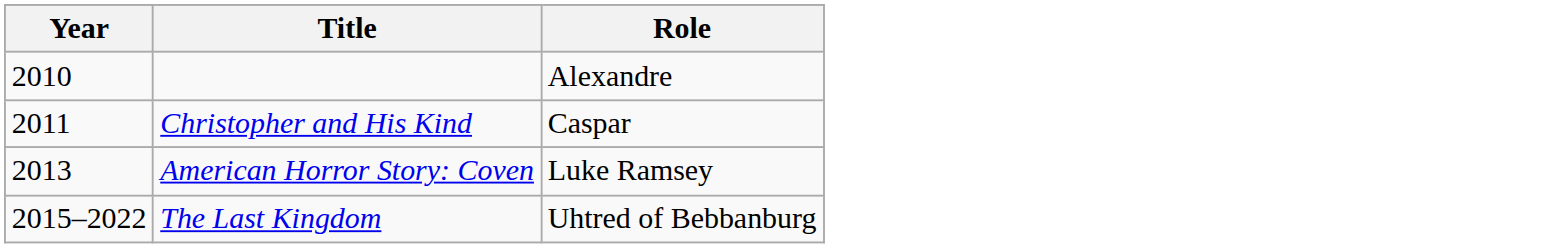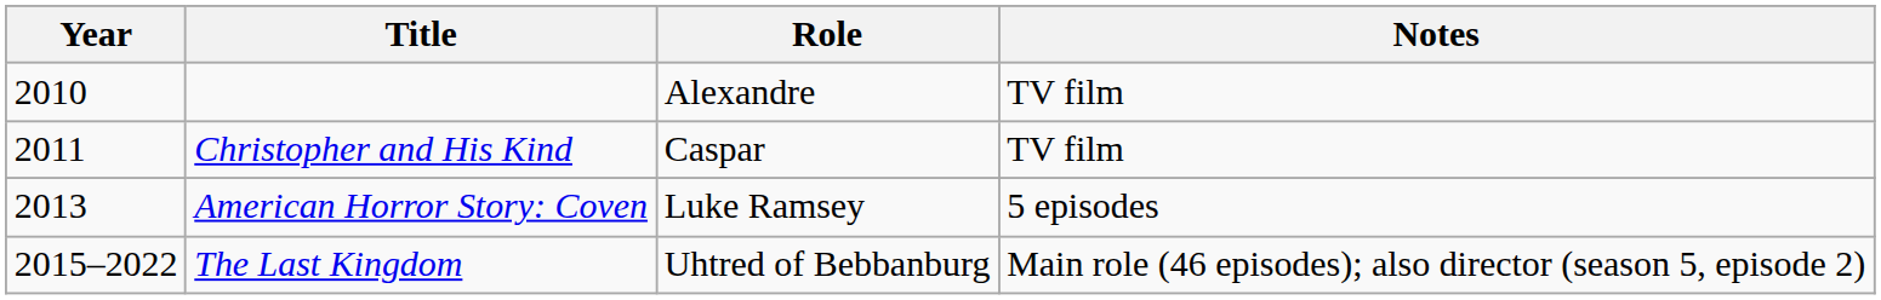+ column: Notes | TV film | TV film | 5 episodes | Main role (46 episodes); also director (season 5, episode 2)
